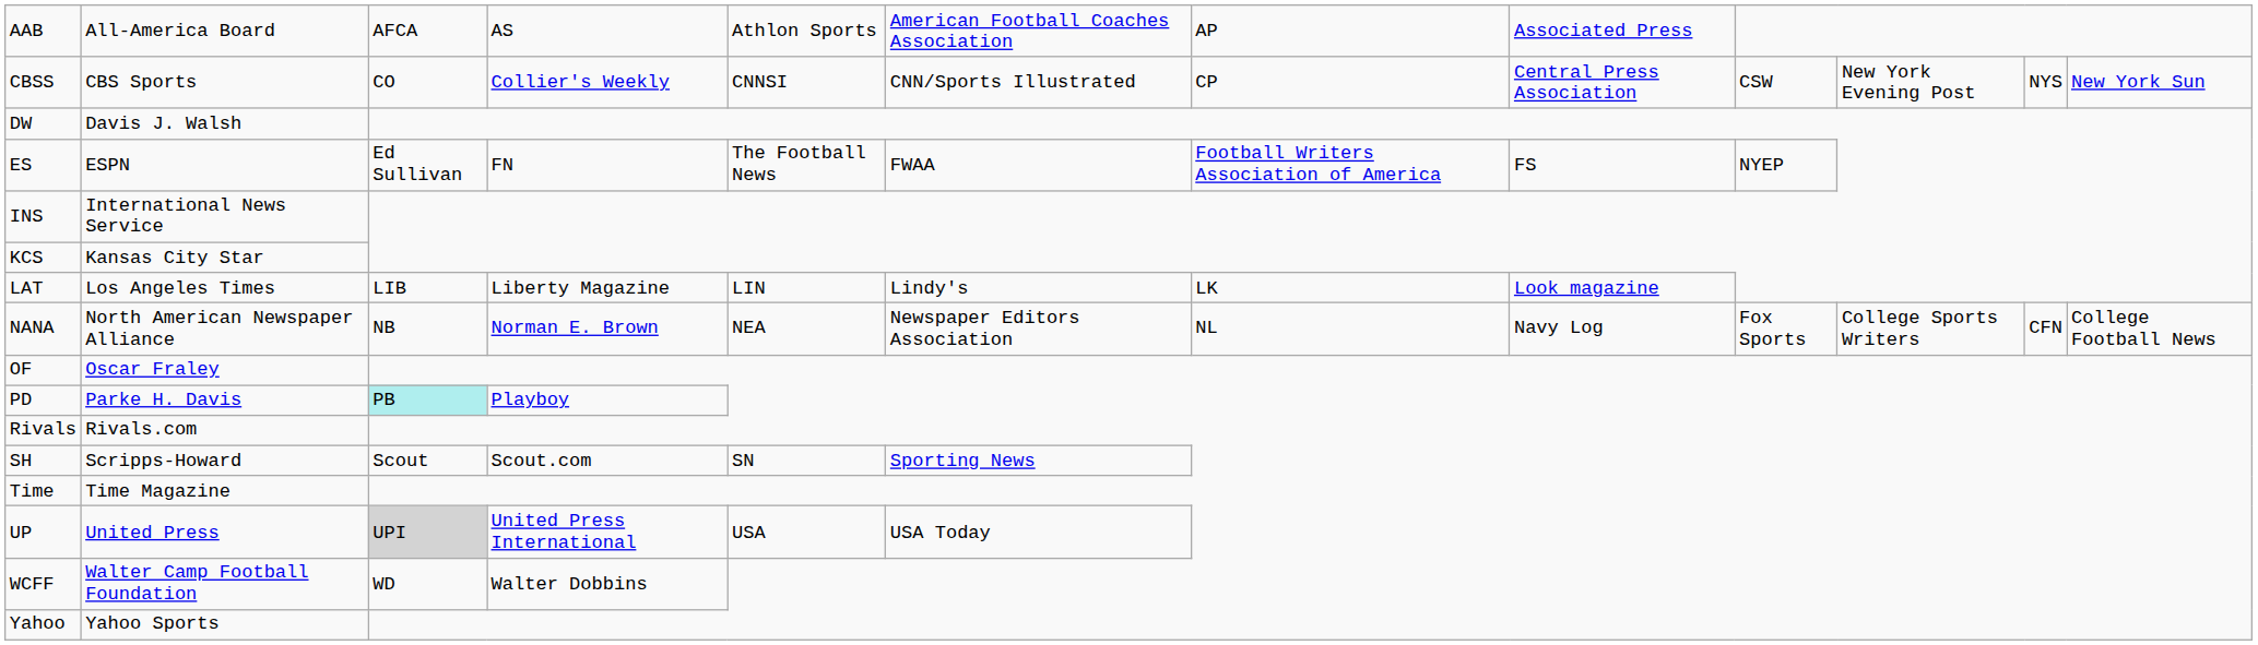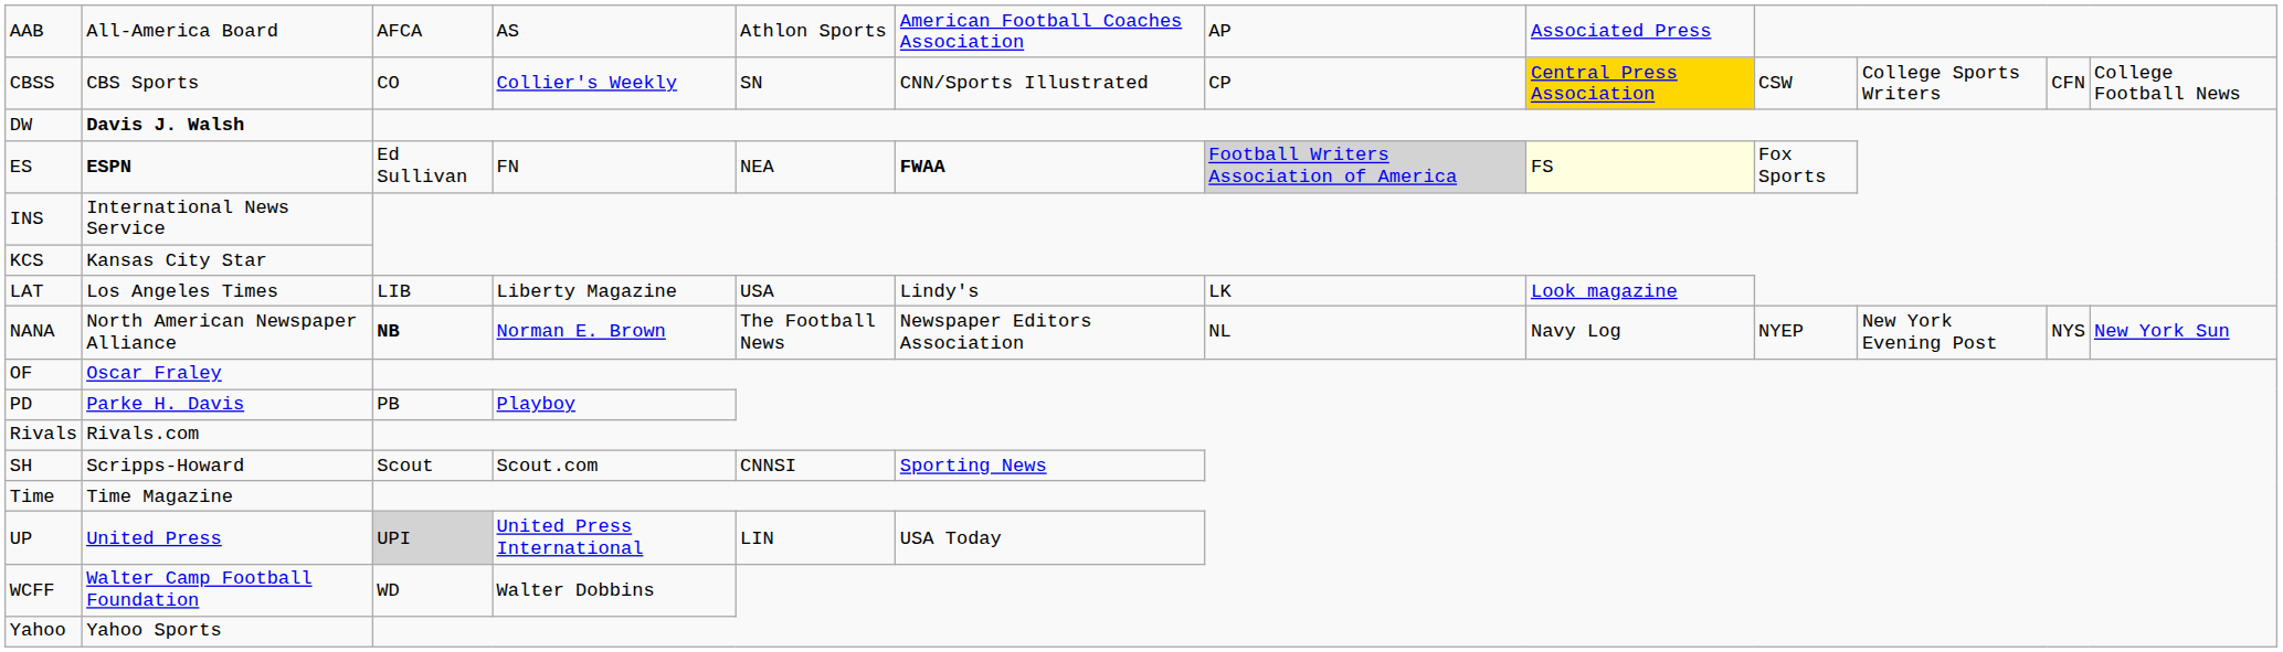CBSS | column 5: CNNSI -> SN
CBSS | column 8: no background -> gold background
CBSS | column 10: New York Evening Post -> College Sports Writers
CBSS | column 11: NYS -> CFN
CBSS | column 12: New York Sun -> College Football News
DW | column 2: normal -> bold
ES | column 2: normal -> bold
ES | column 5: The Football News -> NEA
ES | column 6: normal -> bold
ES | column 7: no background -> lightgrey background
ES | column 8: no background -> lightyellow background
ES | column 9: NYEP -> Fox Sports
LAT | column 5: LIN -> USA
NANA | column 3: normal -> bold
NANA | column 5: NEA -> The Football News
NANA | column 9: Fox Sports -> NYEP
NANA | column 10: College Sports Writers -> New York Evening Post
NANA | column 11: CFN -> NYS
NANA | column 12: College Football News -> New York Sun
PD | column 3: paleturquoise background -> no background
SH | column 5: SN -> CNNSI
UP | column 5: USA -> LIN
